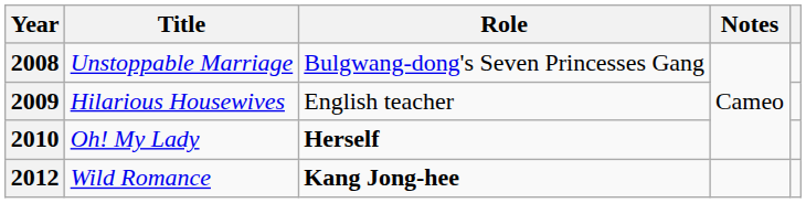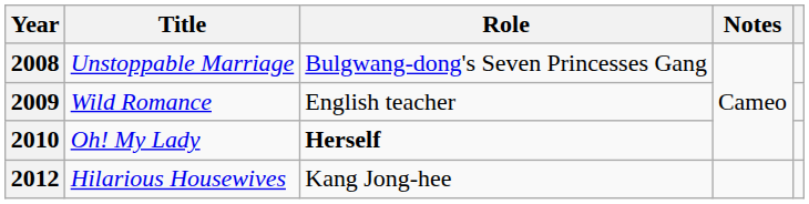2009 | Title: Hilarious Housewives -> Wild Romance
2012 | Title: Wild Romance -> Hilarious Housewives
2012 | Role: bold -> normal
